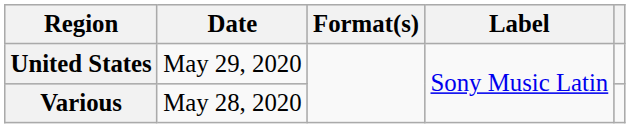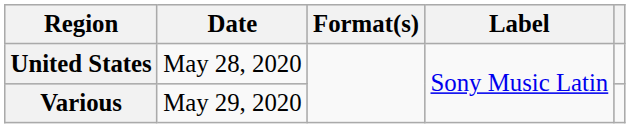United States | Date: May 29, 2020 -> May 28, 2020
Various | Date: May 28, 2020 -> May 29, 2020
